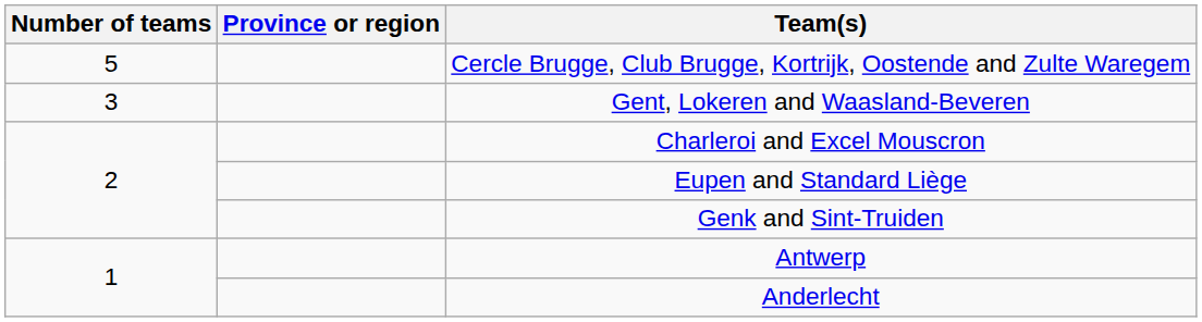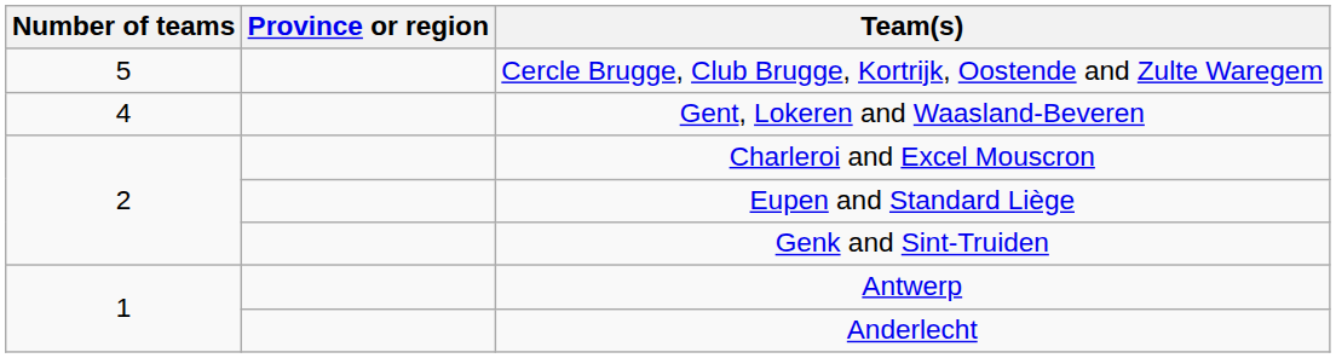Gent, Lokeren and Waasland-Beveren | Number of teams: 3 -> 4
